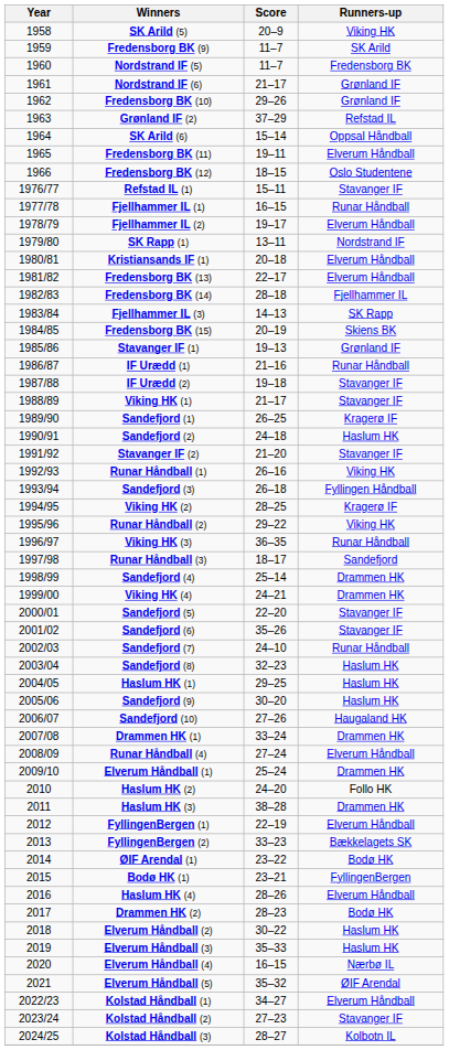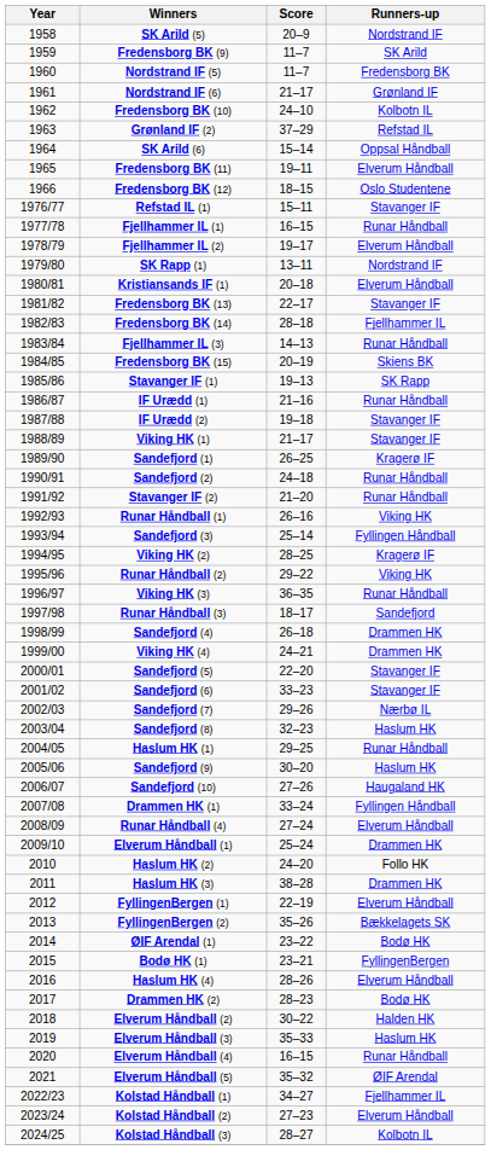SK Arild (5) | Runners-up: Viking HK -> Nordstrand IF
Fredensborg BK (10) | Score: 29–26 -> 24–10
Fredensborg BK (10) | Runners-up: Grønland IF -> Kolbotn IL
Fredensborg BK (13) | Runners-up: Elverum Håndball -> Stavanger IF
Fjellhammer IL (3) | Runners-up: SK Rapp -> Runar Håndball
Stavanger IF (1) | Runners-up: Grønland IF -> SK Rapp
Sandefjord (2) | Runners-up: Haslum HK -> Runar Håndball
Stavanger IF (2) | Runners-up: Stavanger IF -> Runar Håndball
Sandefjord (3) | Score: 26–18 -> 25–14
Sandefjord (4) | Score: 25–14 -> 26–18
Sandefjord (6) | Score: 35–26 -> 33–23
Sandefjord (7) | Score: 24–10 -> 29–26
Sandefjord (7) | Runners-up: Runar Håndball -> Nærbø IL
Haslum HK (1) | Runners-up: Haslum HK -> Runar Håndball
Drammen HK (1) | Runners-up: Drammen HK -> Fyllingen Håndball
FyllingenBergen (2) | Score: 33–23 -> 35–26
Elverum Håndball (2) | Runners-up: Haslum HK -> Halden HK
Elverum Håndball (4) | Runners-up: Nærbø IL -> Runar Håndball
Kolstad Håndball (1) | Runners-up: Elverum Håndball -> Fjellhammer IL
Kolstad Håndball (2) | Runners-up: Stavanger IF -> Elverum Håndball
